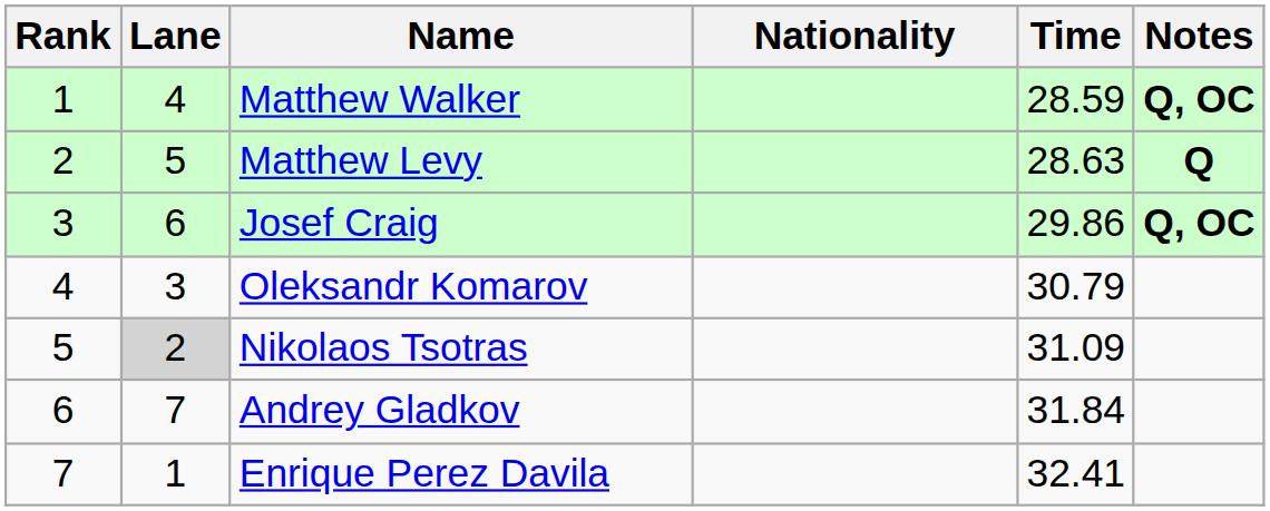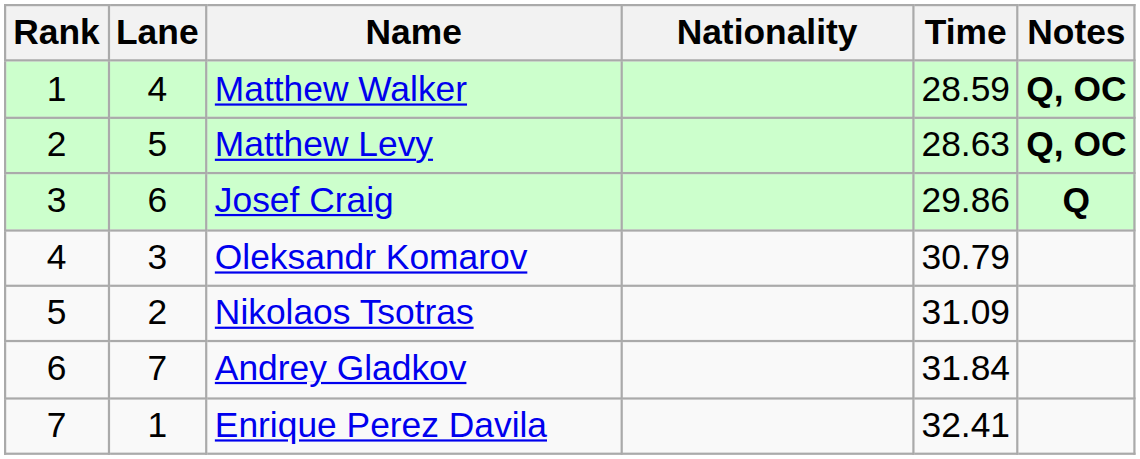Matthew Levy | Notes: Q -> Q, OC
Josef Craig | Notes: Q, OC -> Q
Nikolaos Tsotras | Lane: lightgrey background -> no background
